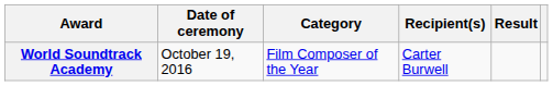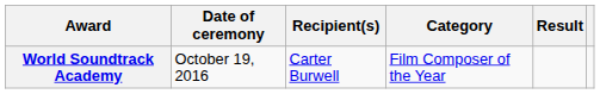columns swapped: Category <-> Recipient(s)
